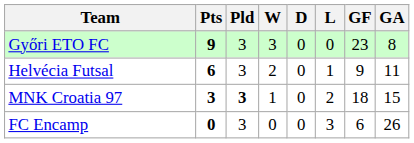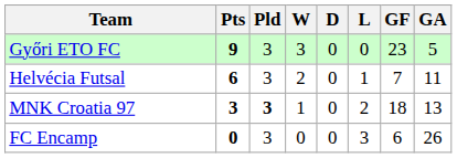Győri ETO FC | GA: 8 -> 5
Helvécia Futsal | GF: 9 -> 7
MNK Croatia 97 | GA: 15 -> 13
